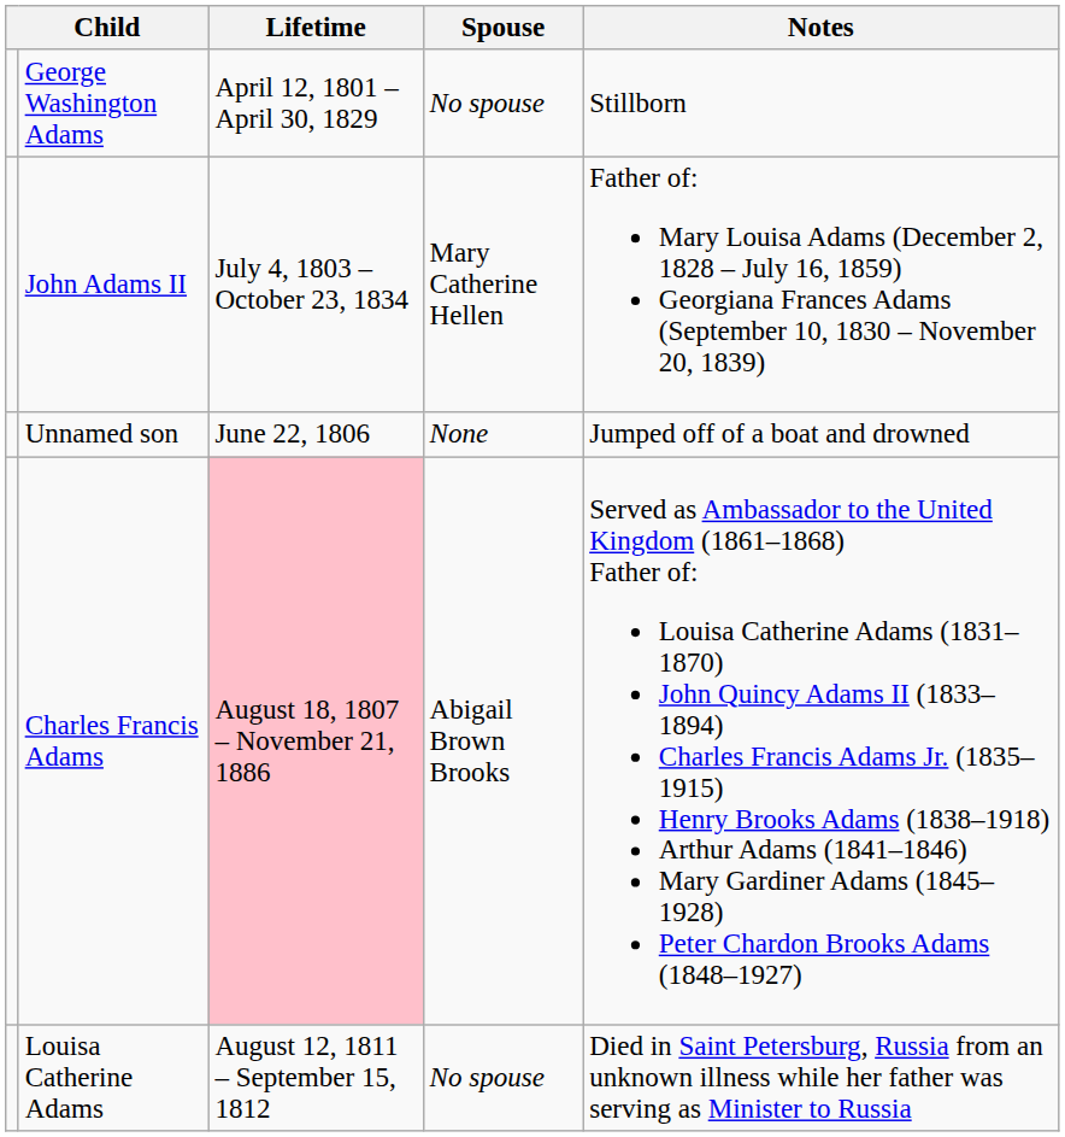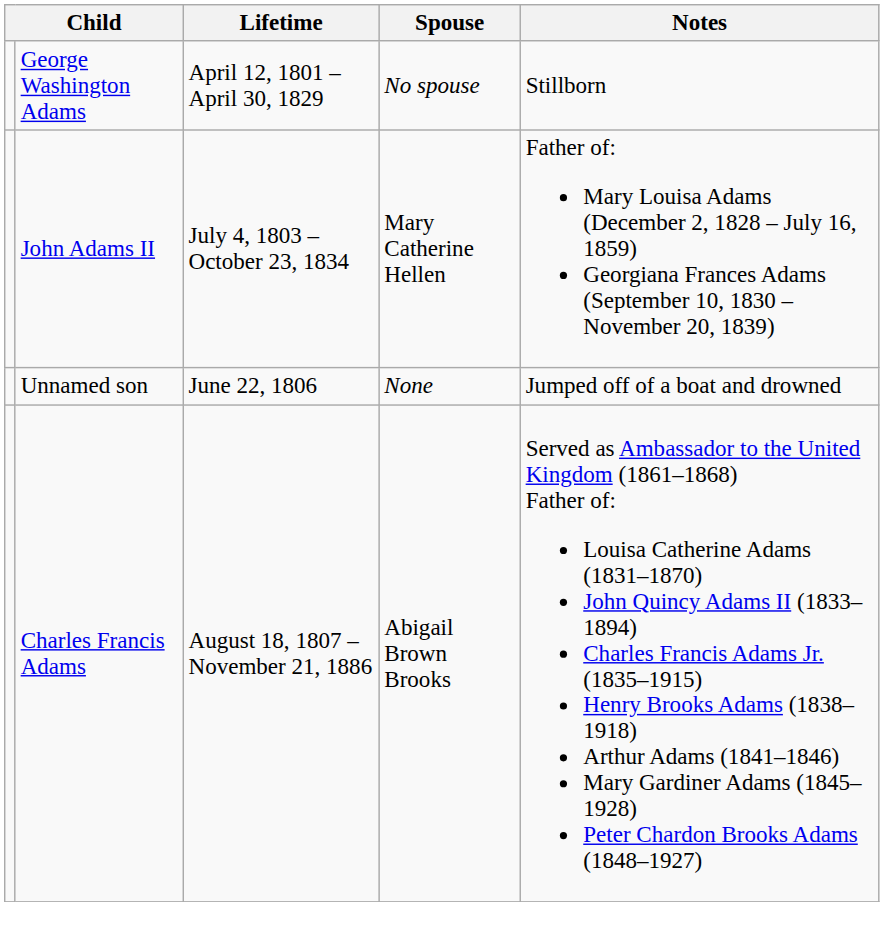Charles Francis Adams | Lifetime: pink background -> no background
- row: Louisa Catherine Adams | August 12, 1811 – September 15, 1812 | No spouse | Died in Saint Petersburg, Russia from an unknown illness while her father was serving as Minister to Russia
